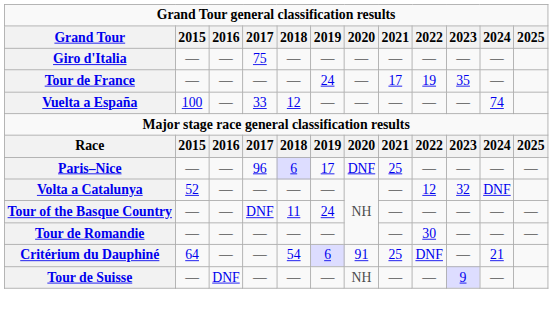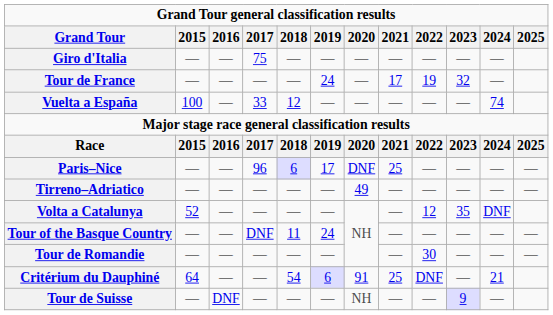Tour de France | 2023: 35 -> 32
+ row: Tirreno–Adriatico | — | — | — | — | — | 49 | — | — | — | — | —
Volta a Catalunya | 2023: 32 -> 35
